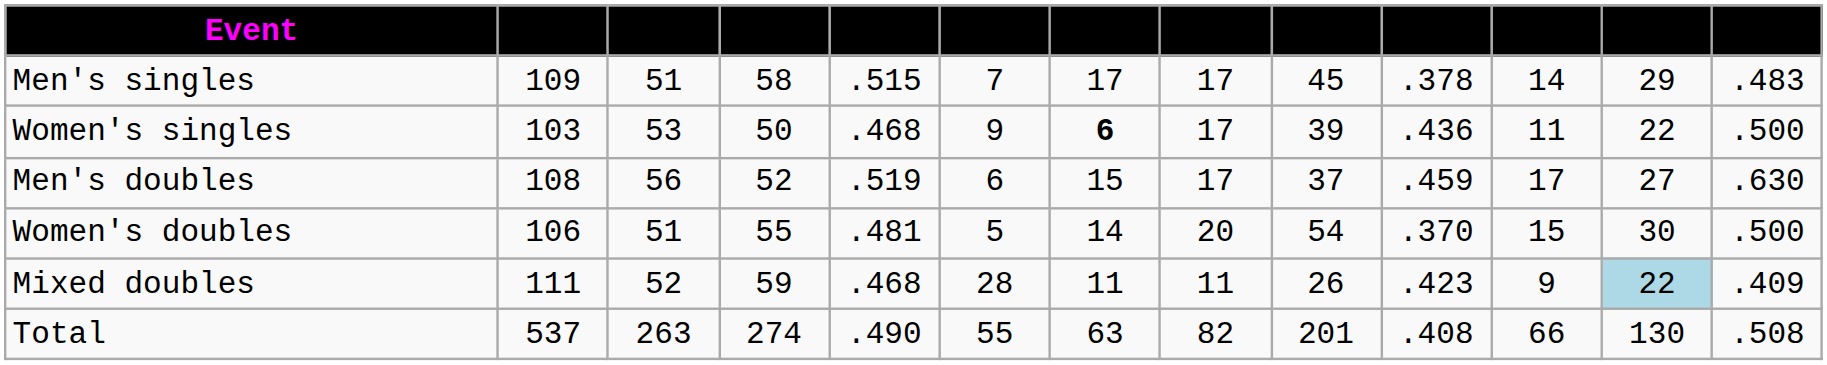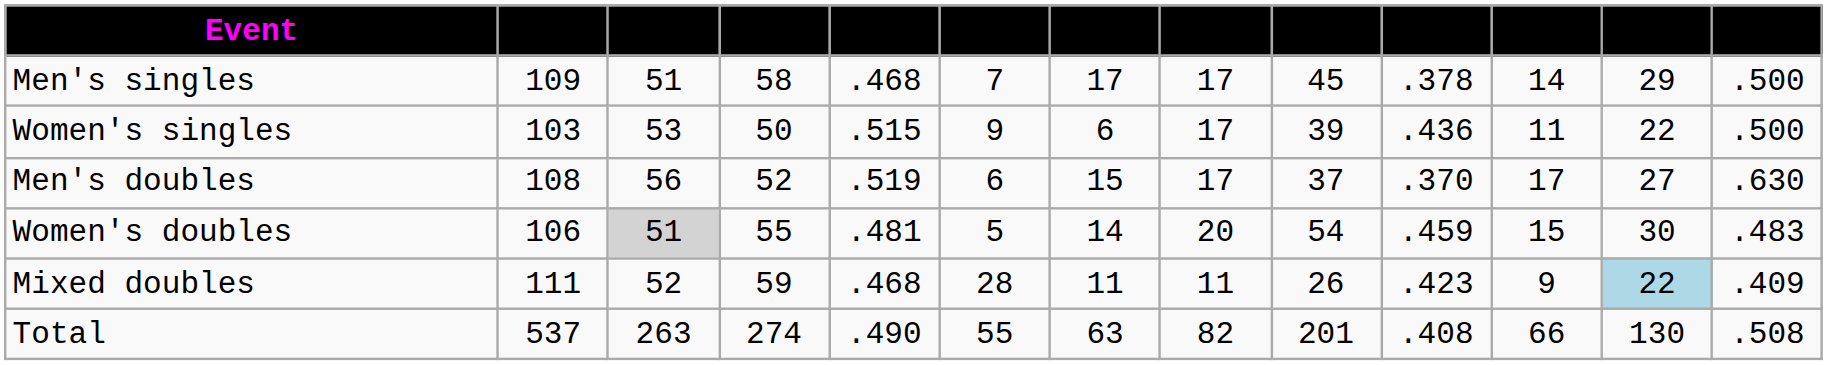Men's singles | column 5: .515 -> .468
Men's singles | column 13: .483 -> .500
Women's singles | column 5: .468 -> .515
Women's singles | column 7: bold -> normal
Men's doubles | column 10: .459 -> .370
Women's doubles | column 3: no background -> lightgrey background
Women's doubles | column 10: .370 -> .459
Women's doubles | column 13: .500 -> .483
